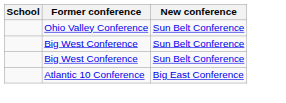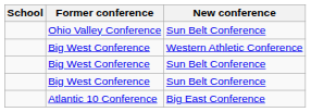+ row: Big West Conference | Western Athletic Conference
